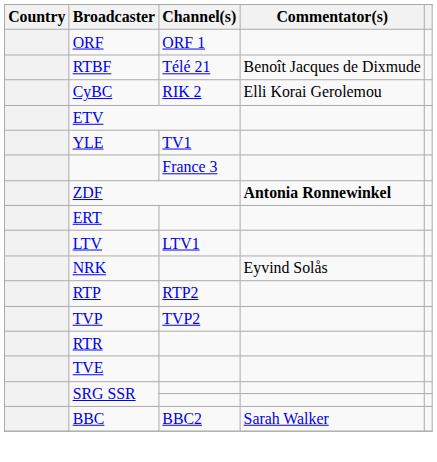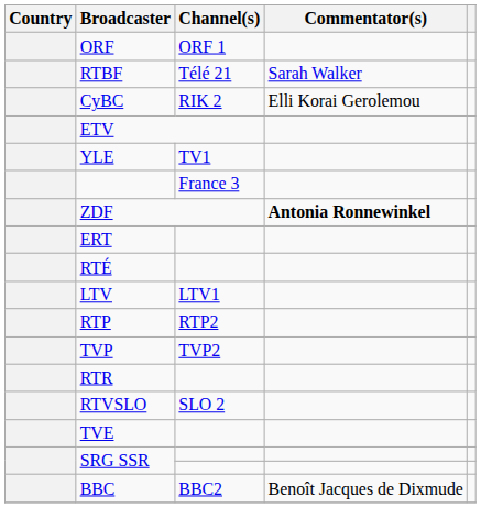RTBF | Commentator(s): Benoît Jacques de Dixmude -> Sarah Walker
+ row: RTÉ
- row: NRK | Eyvind Solås
+ row: RTVSLO | SLO 2
BBC | Commentator(s): Sarah Walker -> Benoît Jacques de Dixmude
